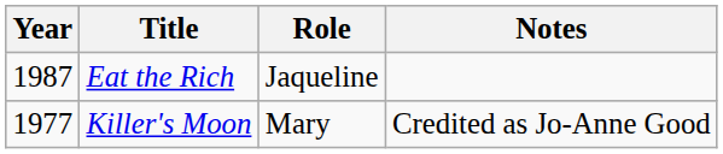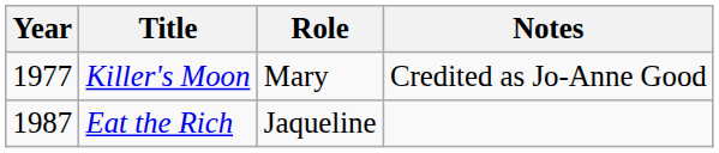rows swapped: Killer's Moon <-> Eat the Rich
